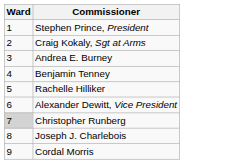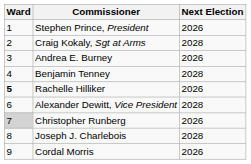+ column: Next Election | 2026 | 2028 | 2026 | 2028 | 2026 | 2028 | 2026 | 2028 | 2026
Rachelle Hilliker | Ward: normal -> bold
